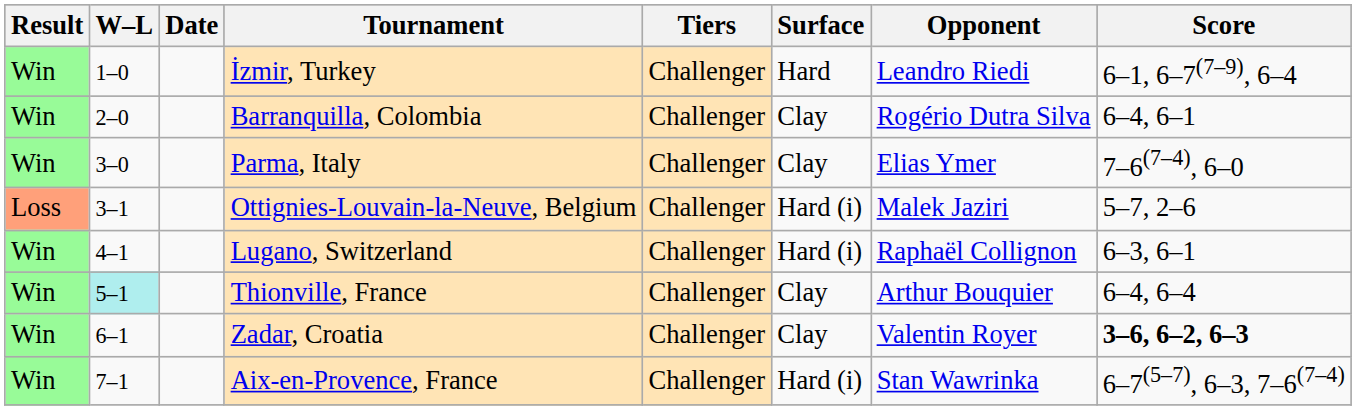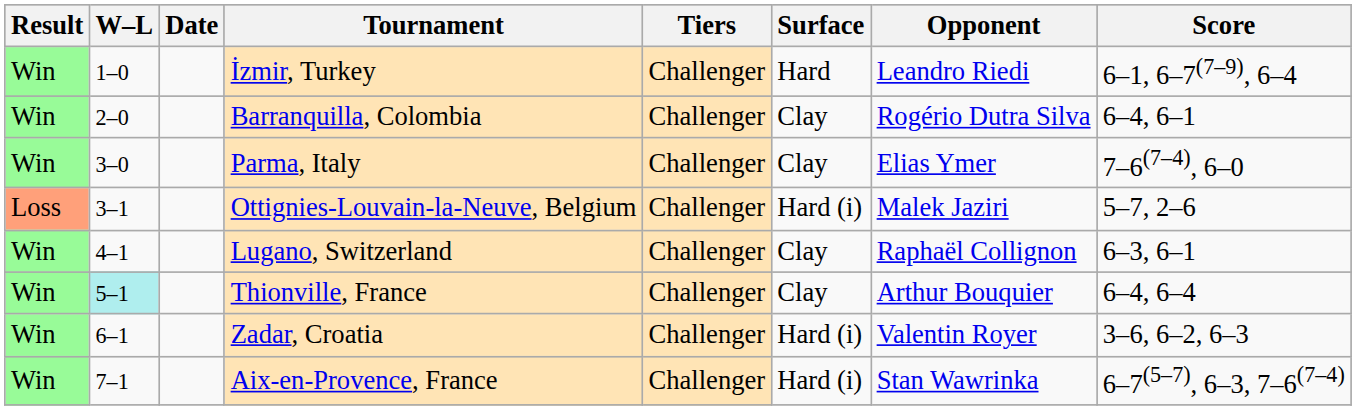Lugano, Switzerland | Surface: Hard (i) -> Clay
Zadar, Croatia | Surface: Clay -> Hard (i)
Zadar, Croatia | Score: bold -> normal
